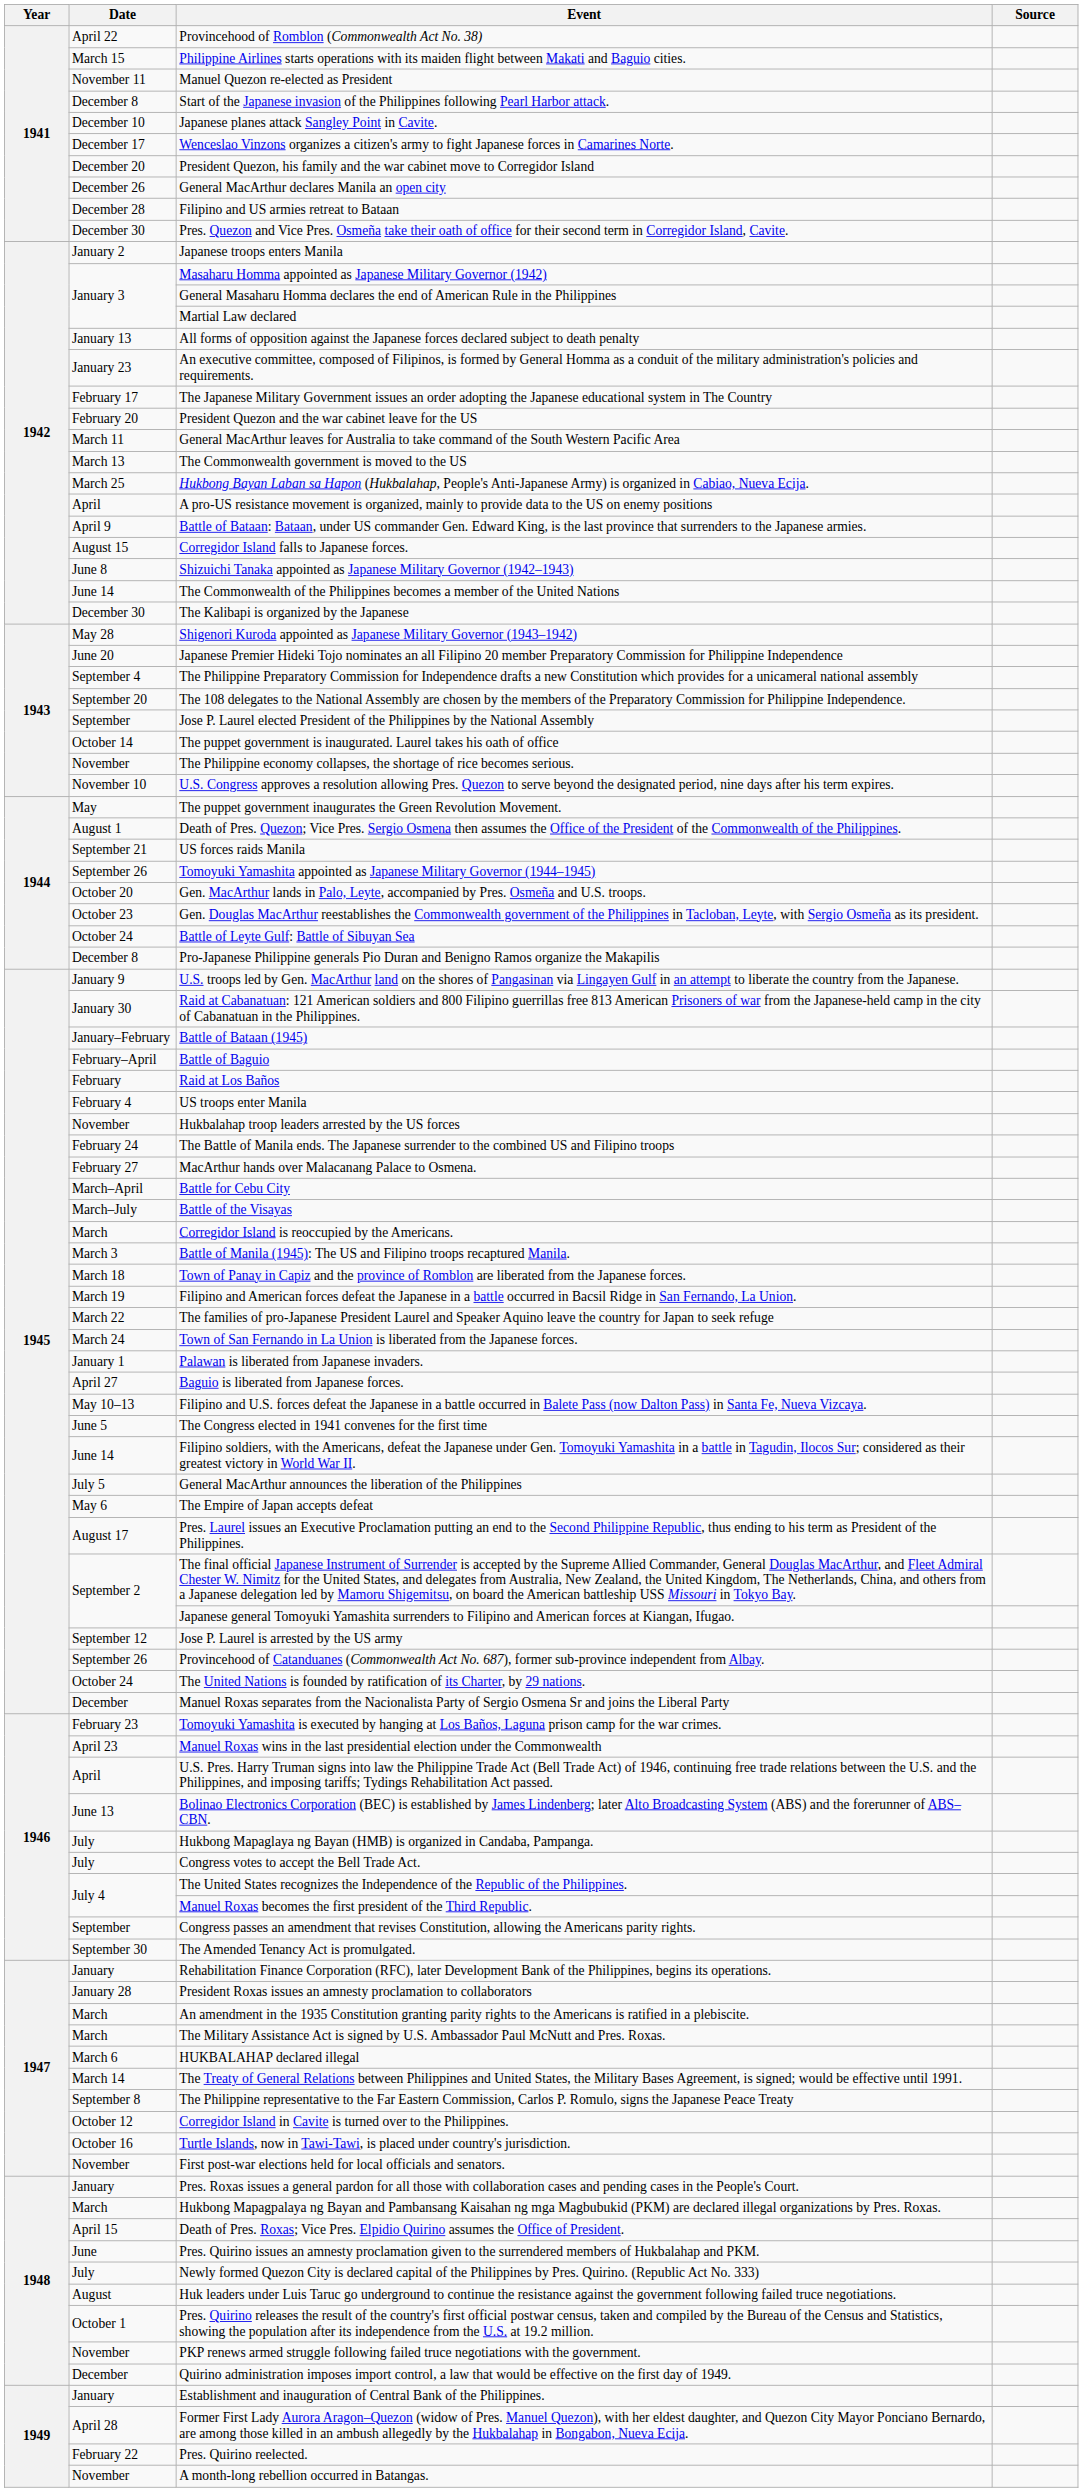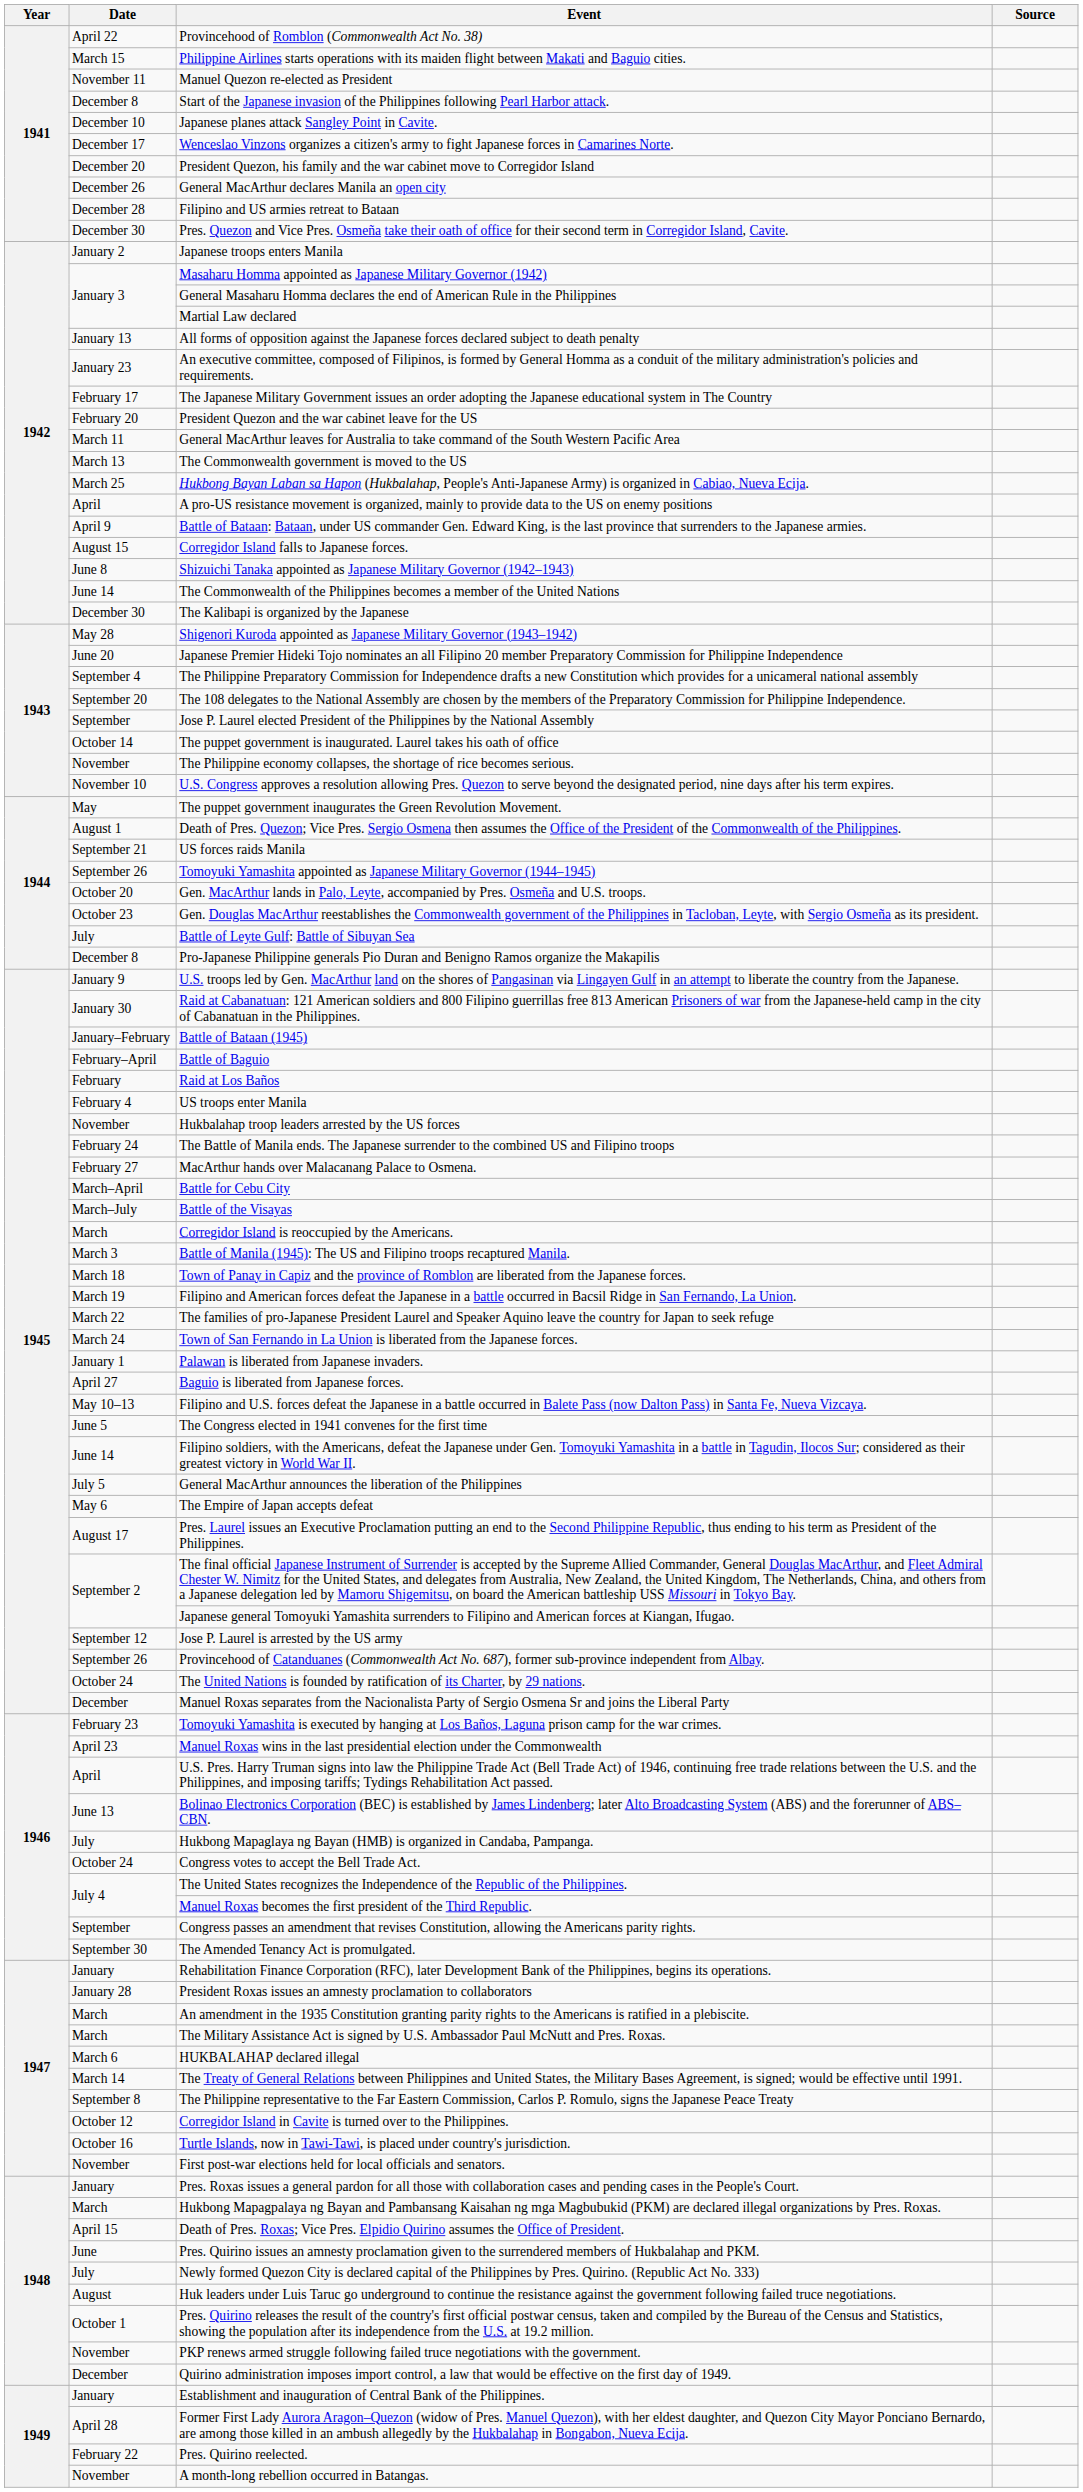Battle of Leyte Gulf: Battle of Sibuyan Sea | Date: October 24 -> July
Congress votes to accept the Bell Trade Act. | Date: July -> October 24
